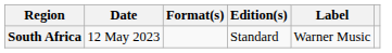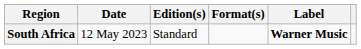columns swapped: Format(s) <-> Edition(s)
South Africa | Label: normal -> bold
